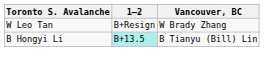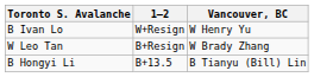+ row: B Ivan Lo | W+Resign | W Henry Yu
B Hongyi Li | 1–2: paleturquoise background -> no background
